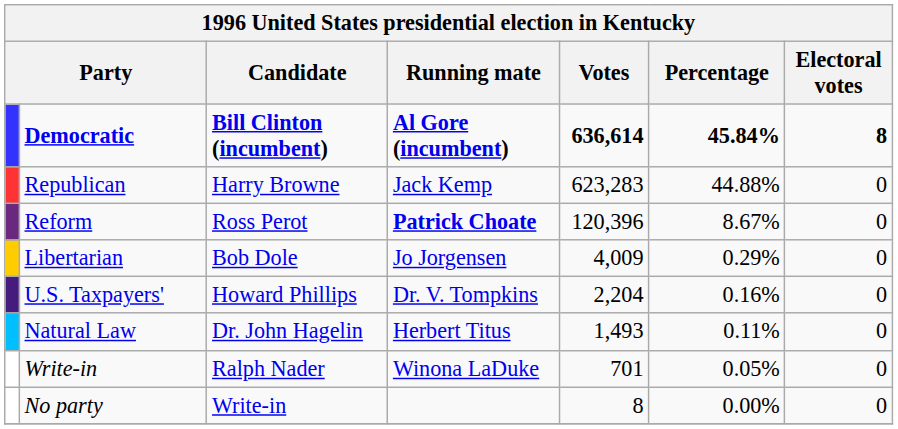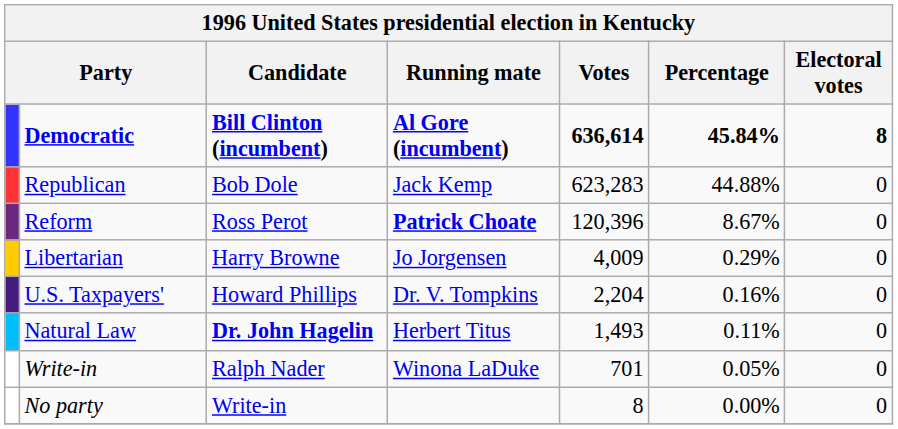Republican | Candidate: Harry Browne -> Bob Dole
Libertarian | Candidate: Bob Dole -> Harry Browne
Natural Law | Candidate: normal -> bold
